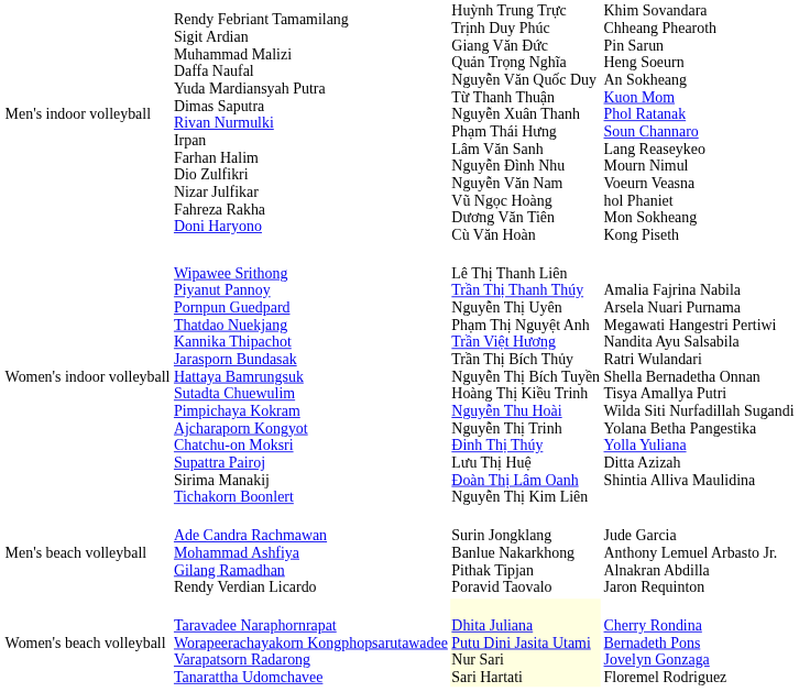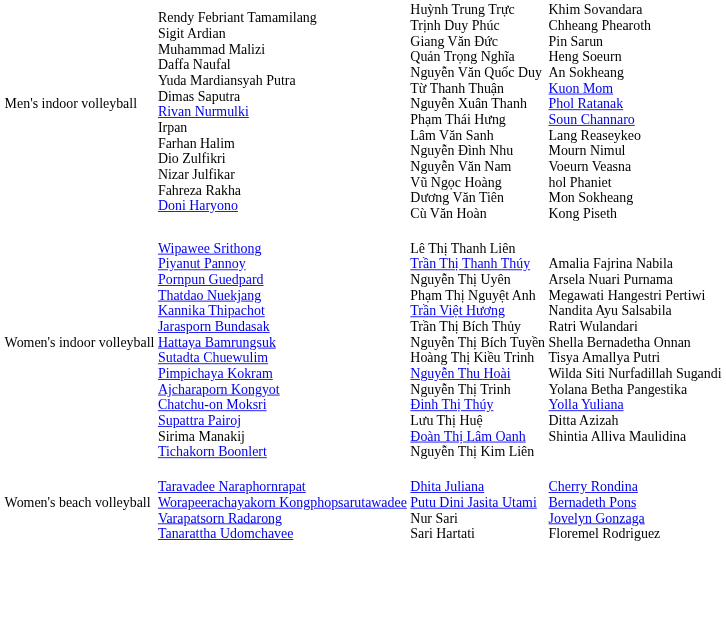- row: Men's beach volleyball | Ade Candra Rachmawan Mohammad Ashfiya Gilang Ramadhan Rendy Verdian Licardo | Surin Jongklang Banlue Nakarkhong Pithak Tipjan Poravid Taovalo | Jude Garcia Anthony Lemuel Arbasto Jr. Alnakran Abdilla Jaron Requinton
Women's beach volleyball | column 3: lightyellow background -> no background
